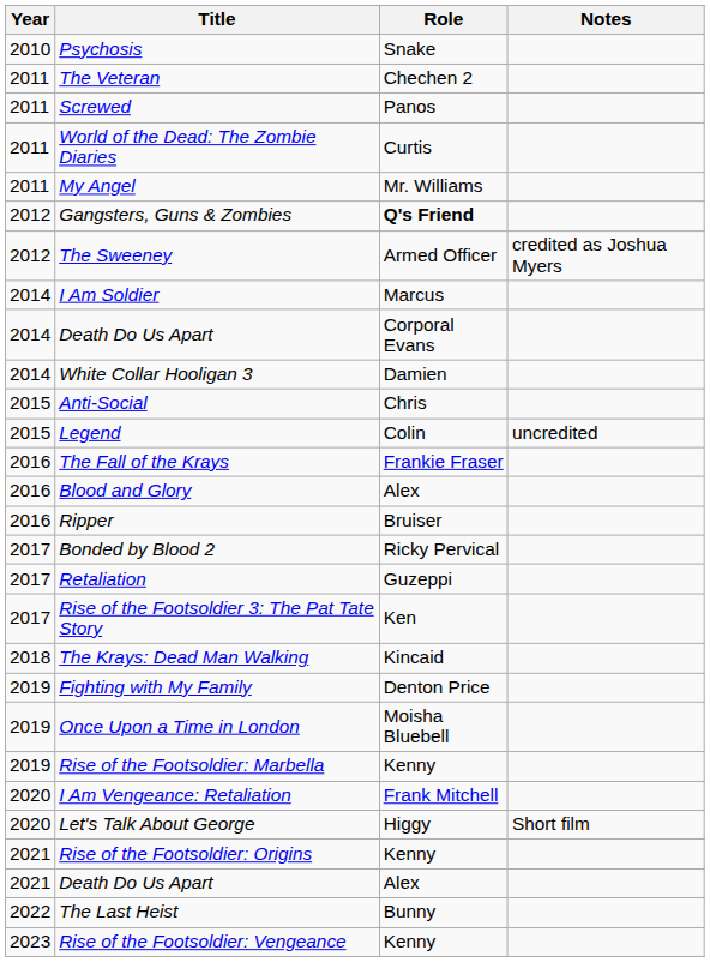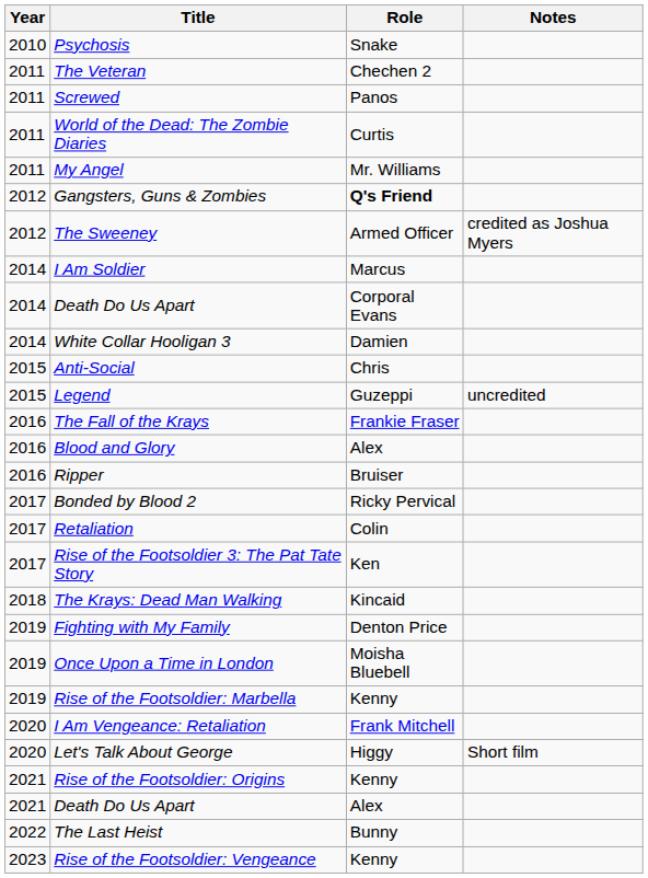Legend | Role: Colin -> Guzeppi
Retaliation | Role: Guzeppi -> Colin
